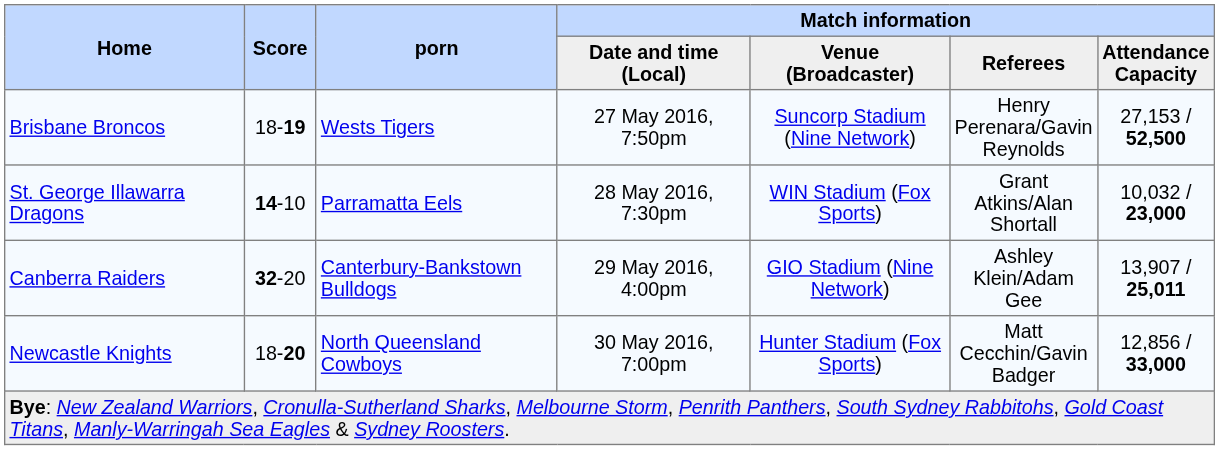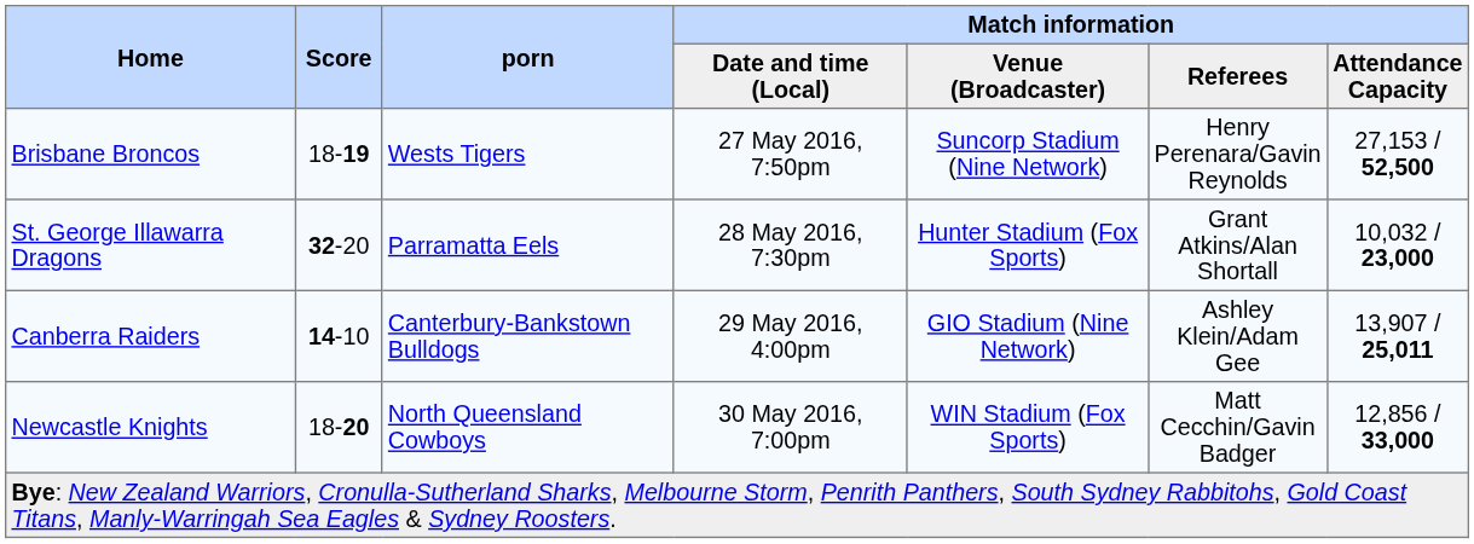St. George Illawarra Dragons | Score: 14-10 -> 32-20
St. George Illawarra Dragons | Match information / Venue (Broadcaster): WIN Stadium (Fox Sports) -> Hunter Stadium (Fox Sports)
Canberra Raiders | Score: 32-20 -> 14-10
Newcastle Knights | Match information / Venue (Broadcaster): Hunter Stadium (Fox Sports) -> WIN Stadium (Fox Sports)
